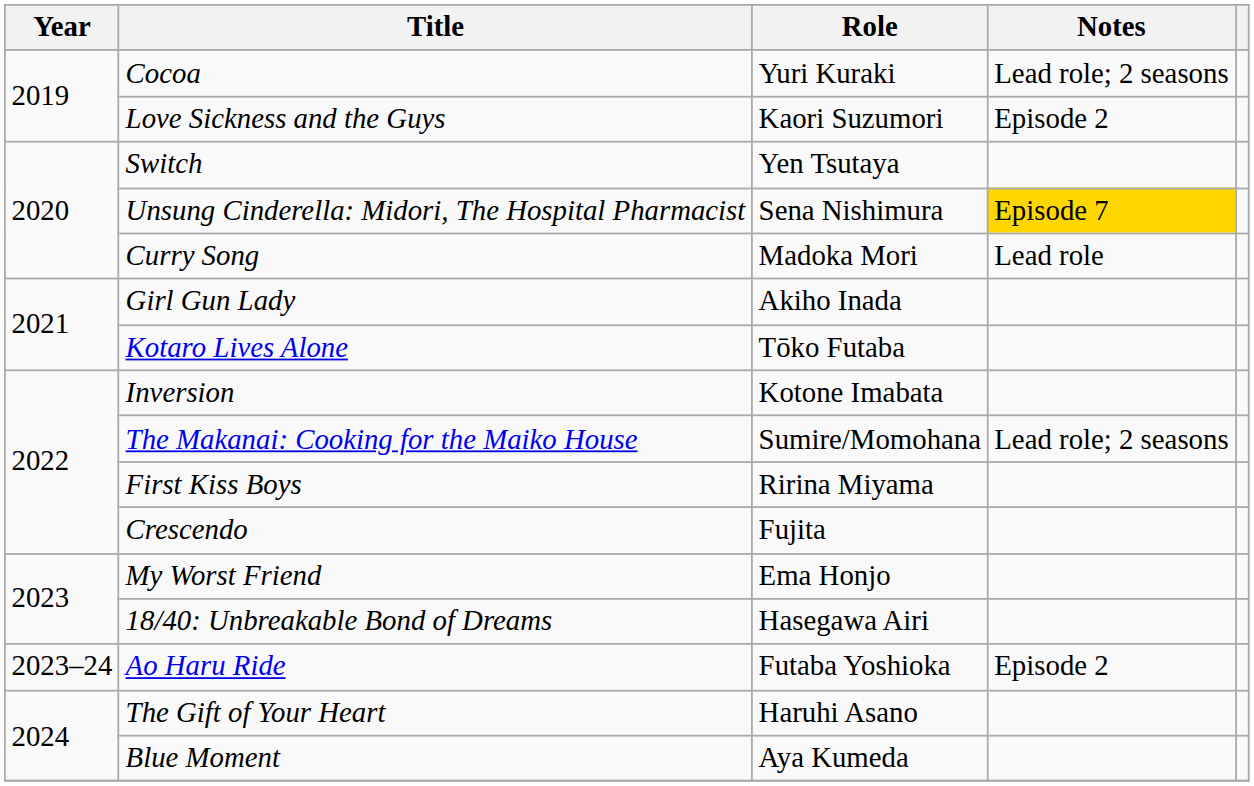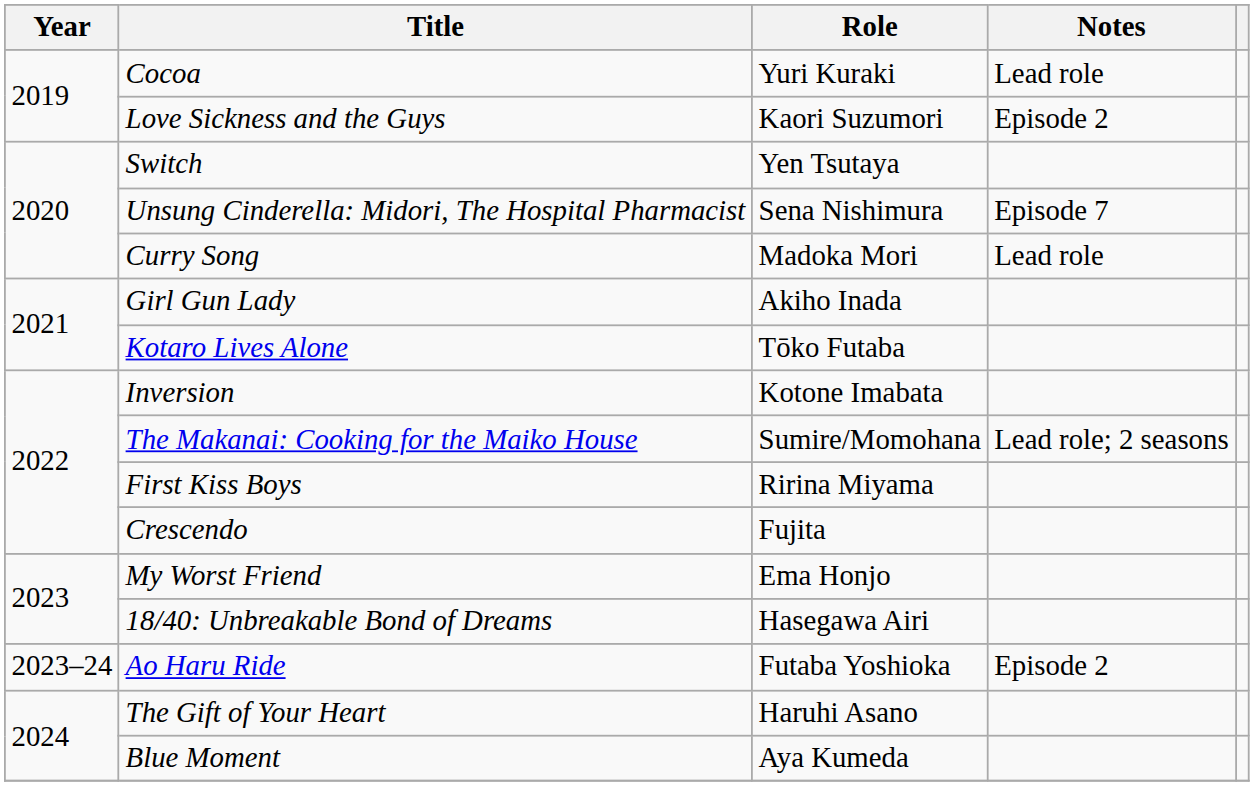Cocoa | Notes: Lead role; 2 seasons -> Lead role
Unsung Cinderella: Midori, The Hospital Pharmacist | Notes: gold background -> no background
